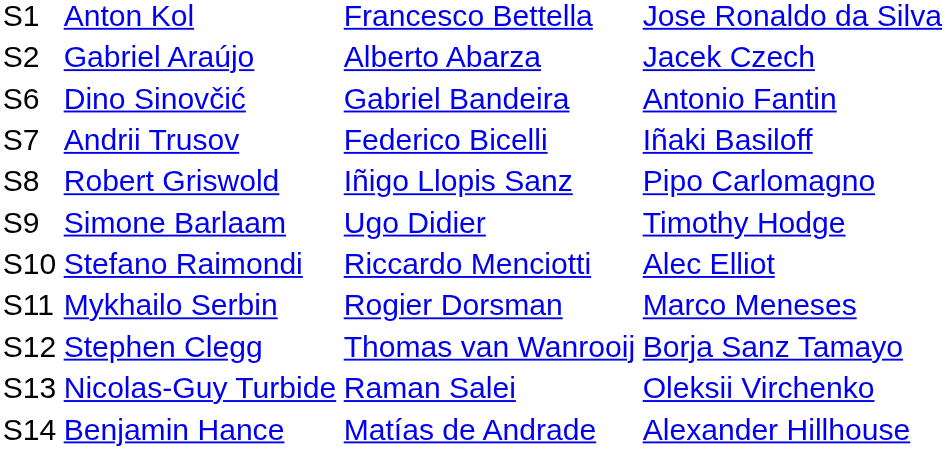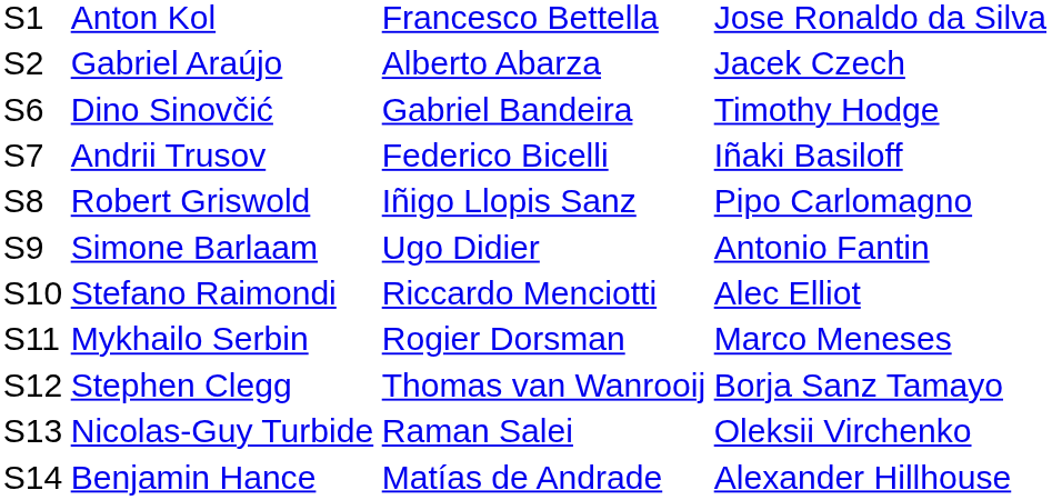Dino Sinovčić | column 4: Antonio Fantin -> Timothy Hodge
Simone Barlaam | column 4: Timothy Hodge -> Antonio Fantin
